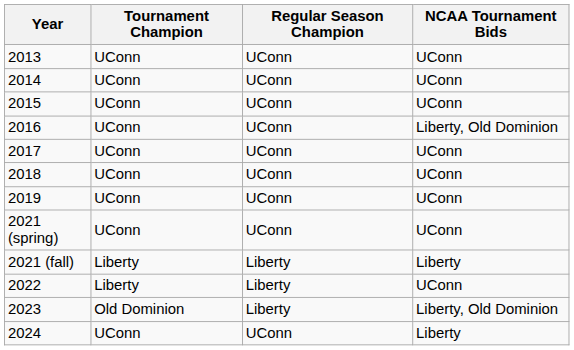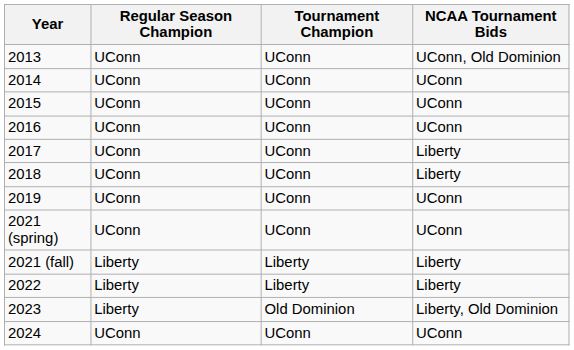columns swapped: Regular Season Champion <-> Tournament Champion
2013 | NCAA Tournament Bids: UConn -> UConn, Old Dominion
2016 | NCAA Tournament Bids: Liberty, Old Dominion -> UConn
2017 | NCAA Tournament Bids: UConn -> Liberty
2018 | NCAA Tournament Bids: UConn -> Liberty
2022 | NCAA Tournament Bids: UConn -> Liberty
2024 | NCAA Tournament Bids: Liberty -> UConn
